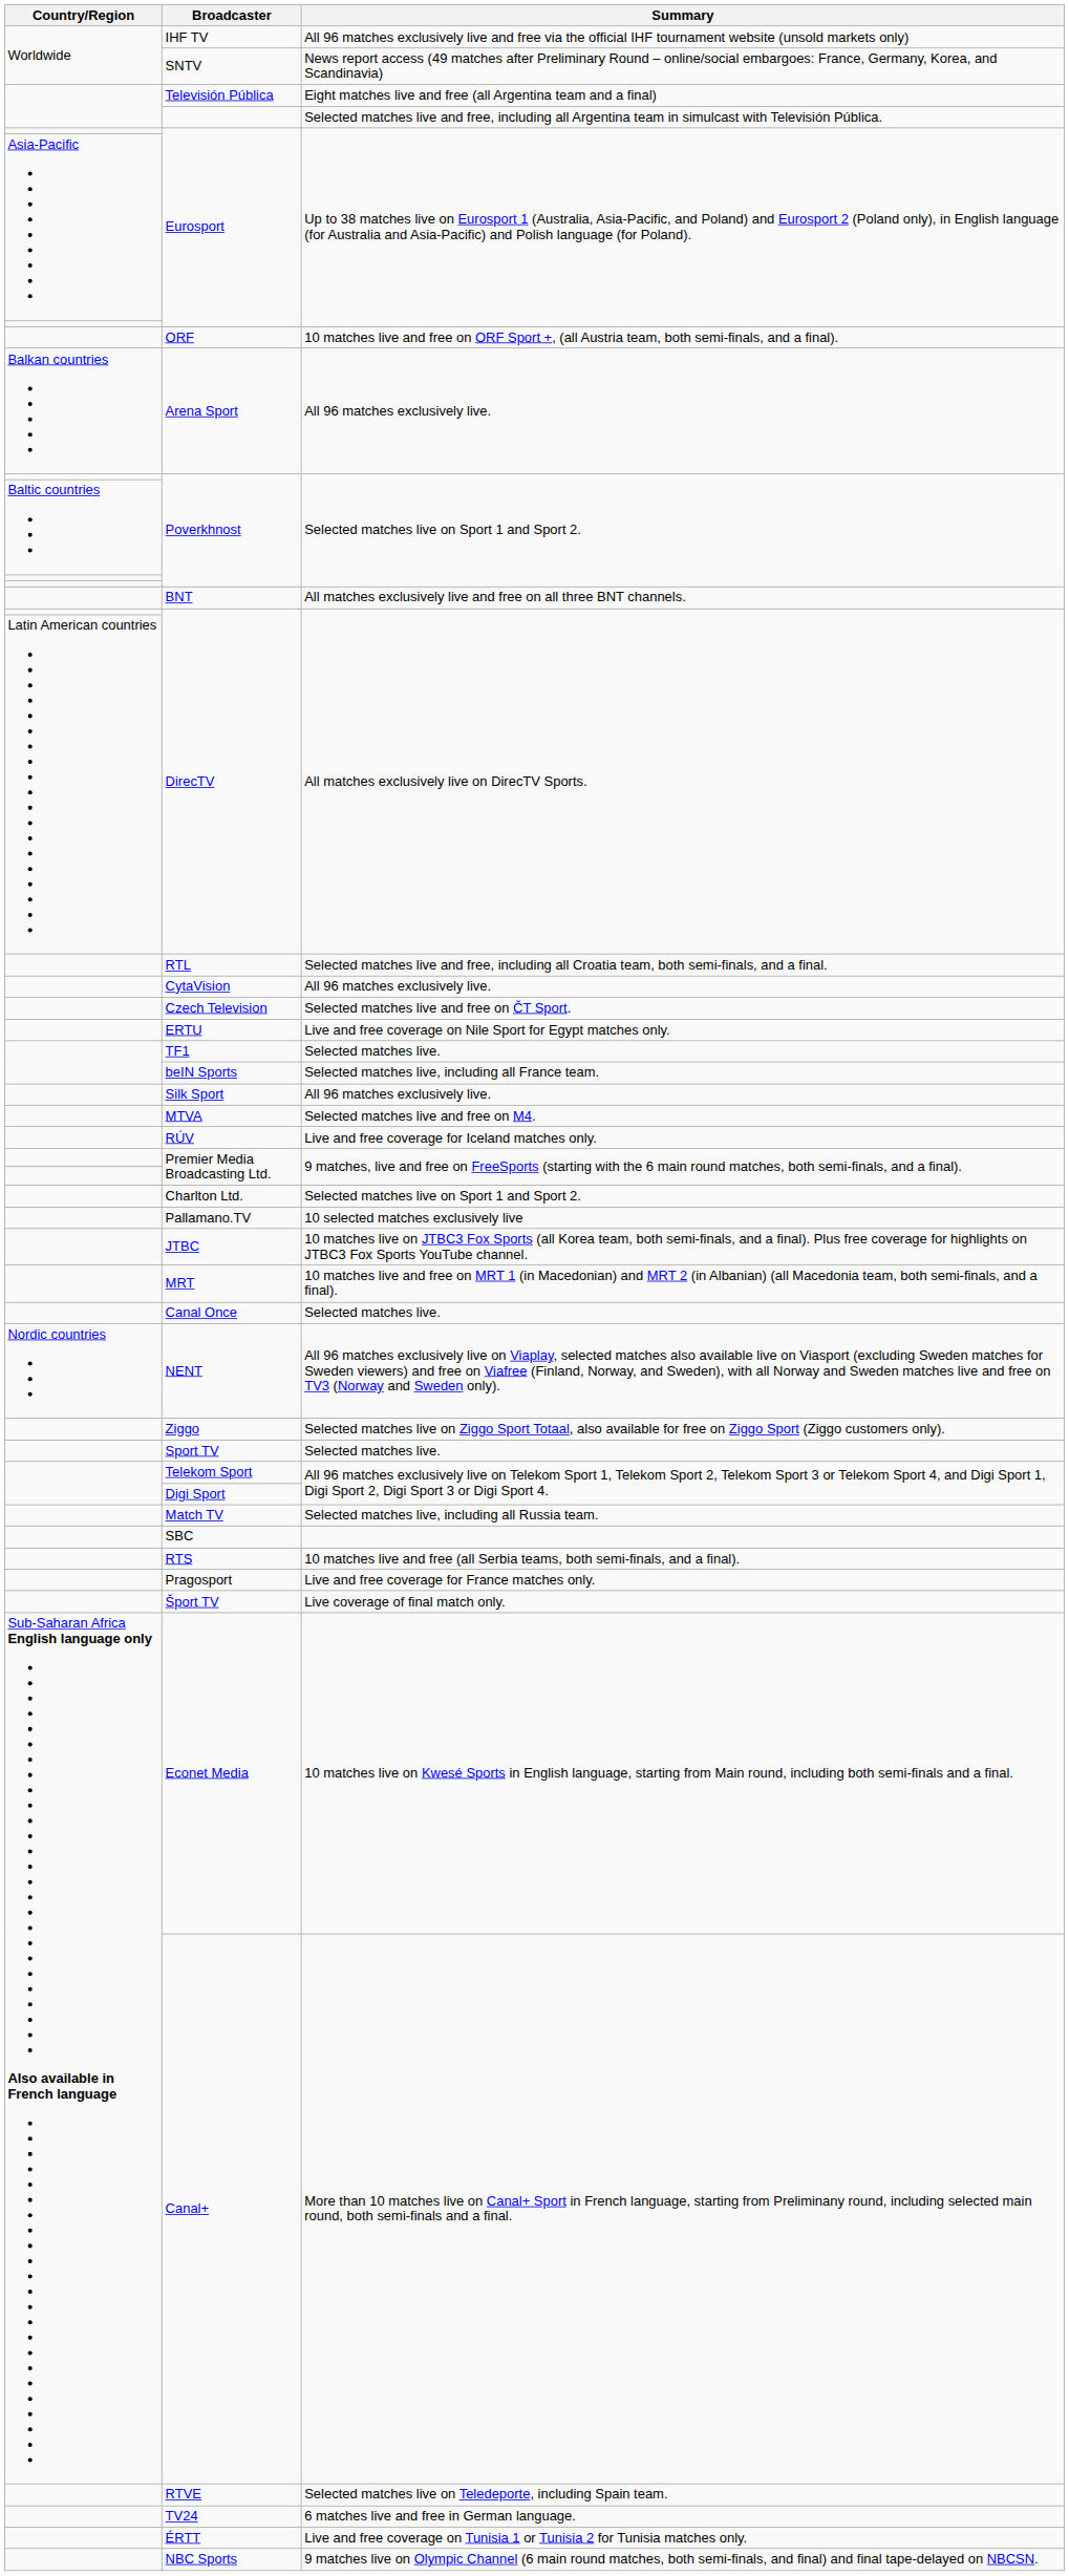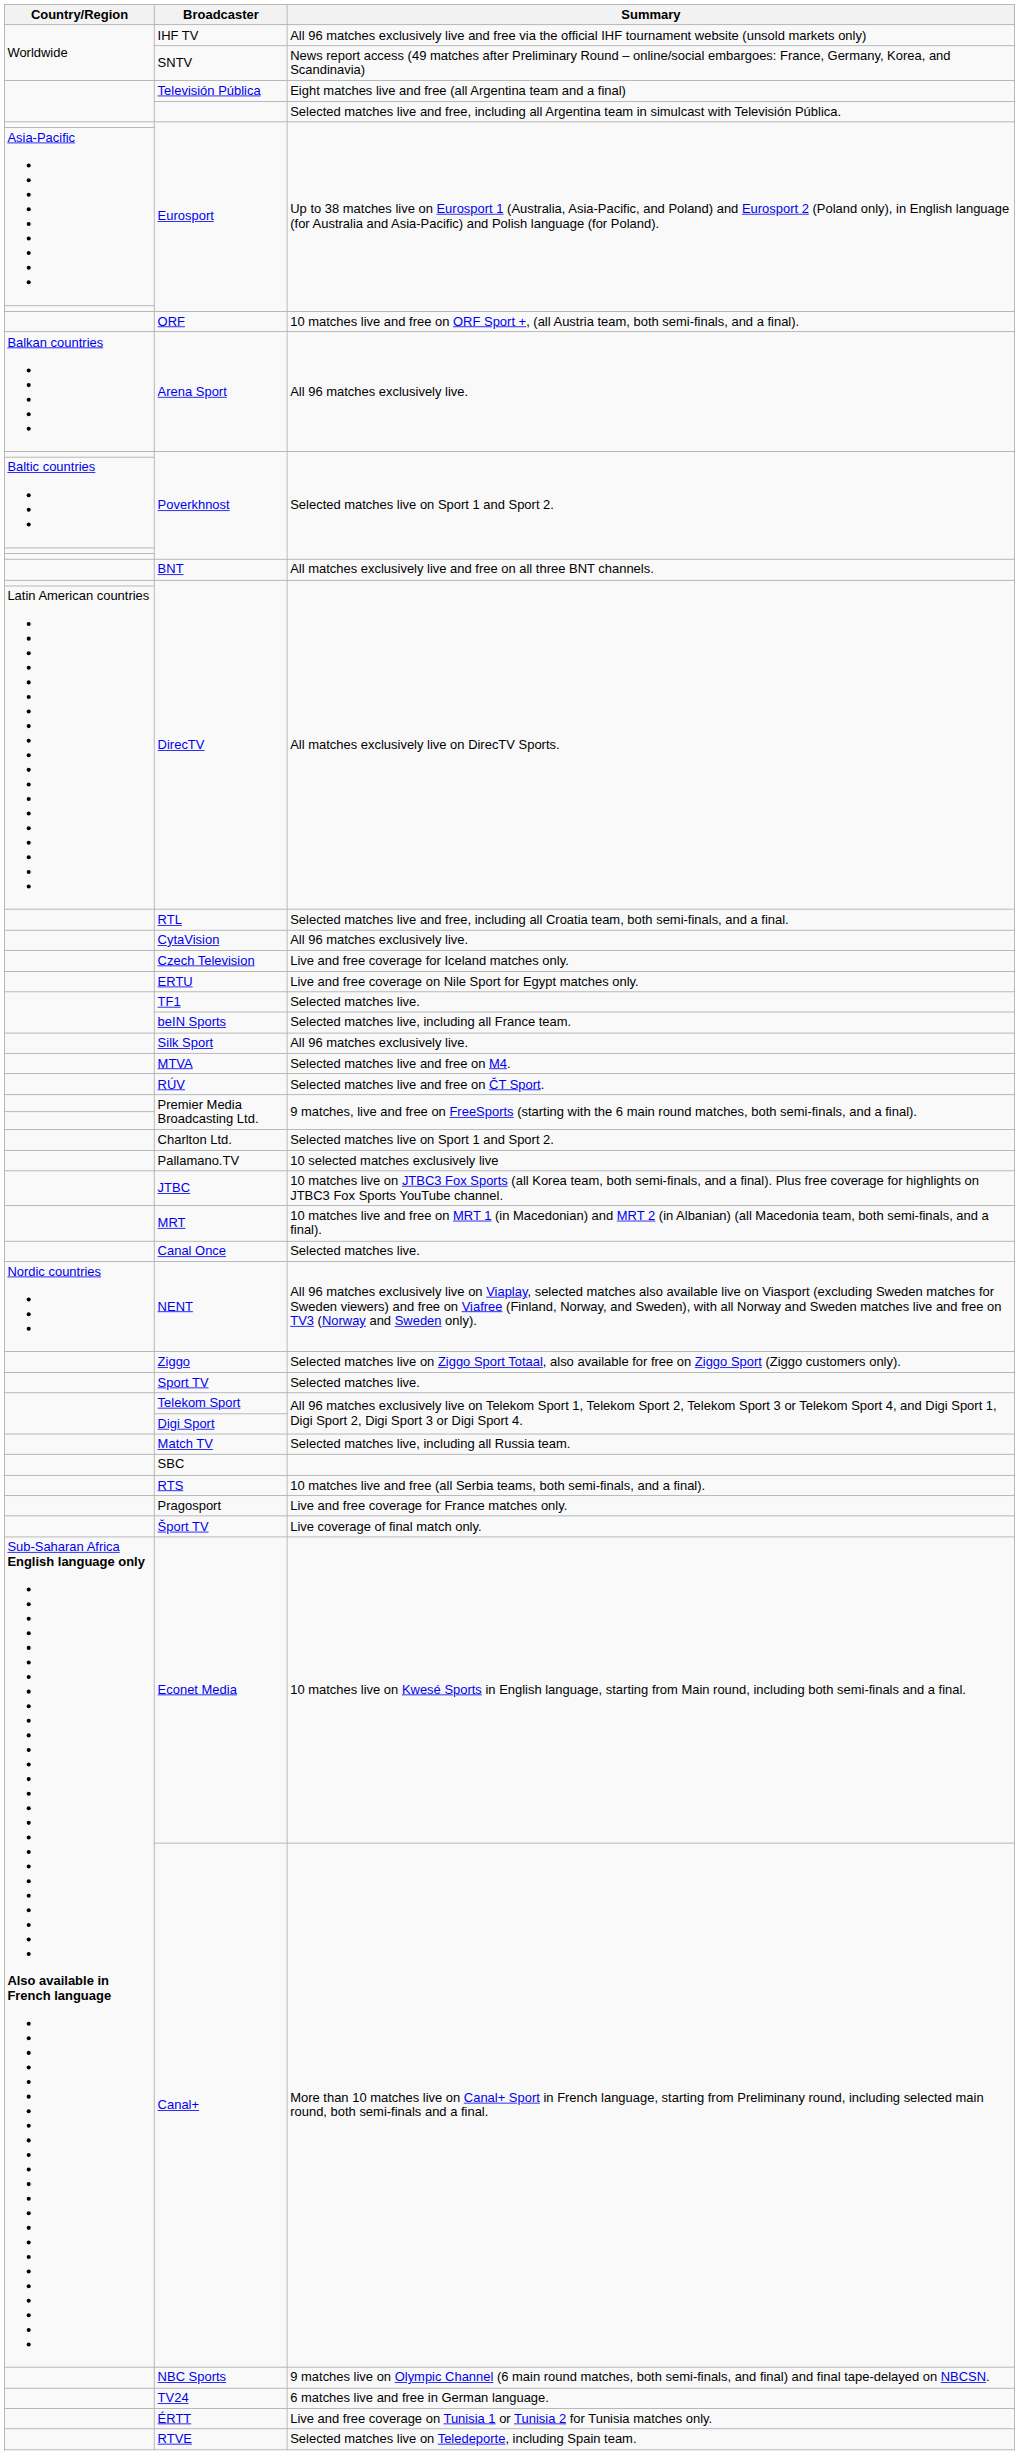Czech Television | Summary: Selected matches live and free on ČT Sport. -> Live and free coverage for Iceland matches only.
RÚV | Summary: Live and free coverage for Iceland matches only. -> Selected matches live and free on ČT Sport.
rows swapped: RTVE <-> NBC Sports
